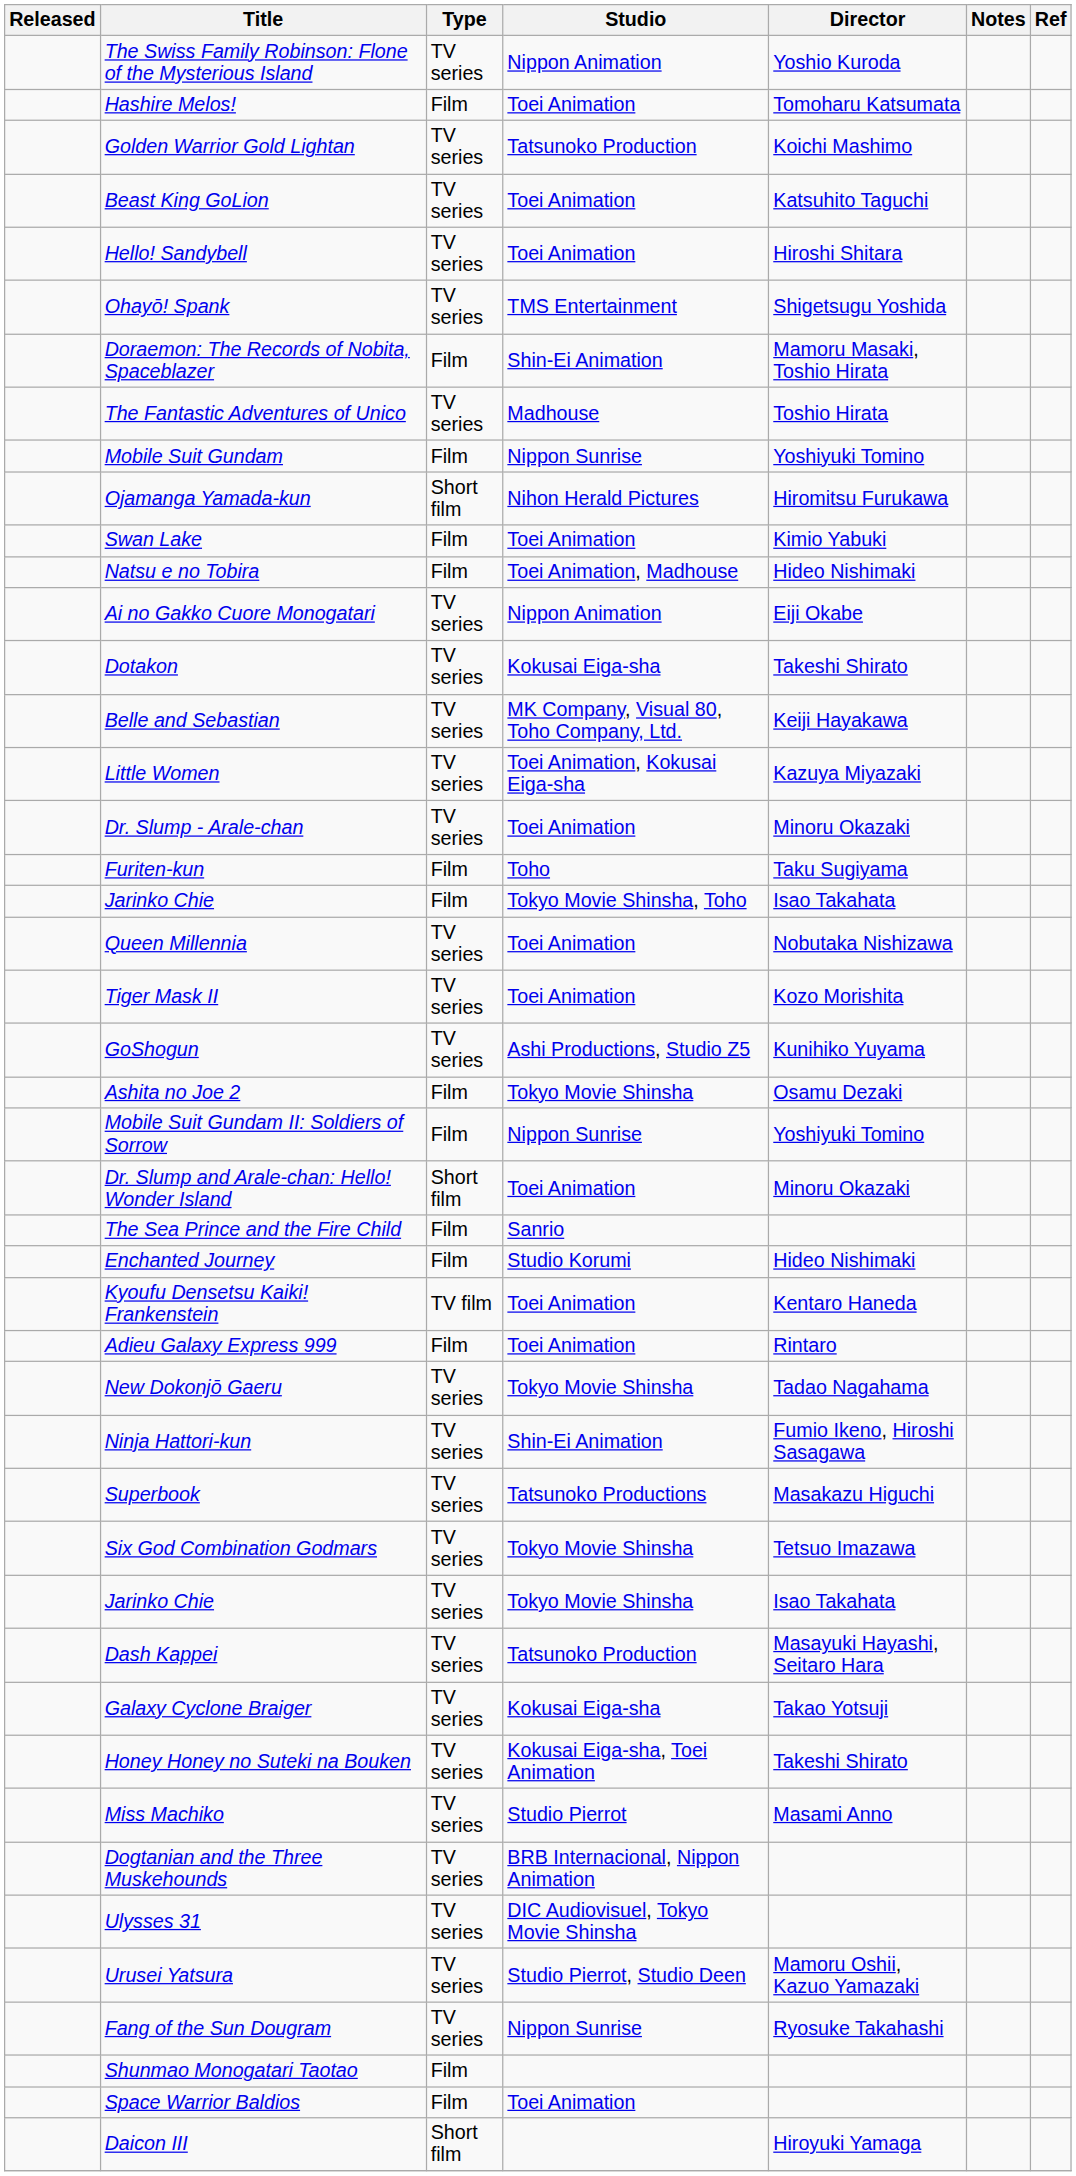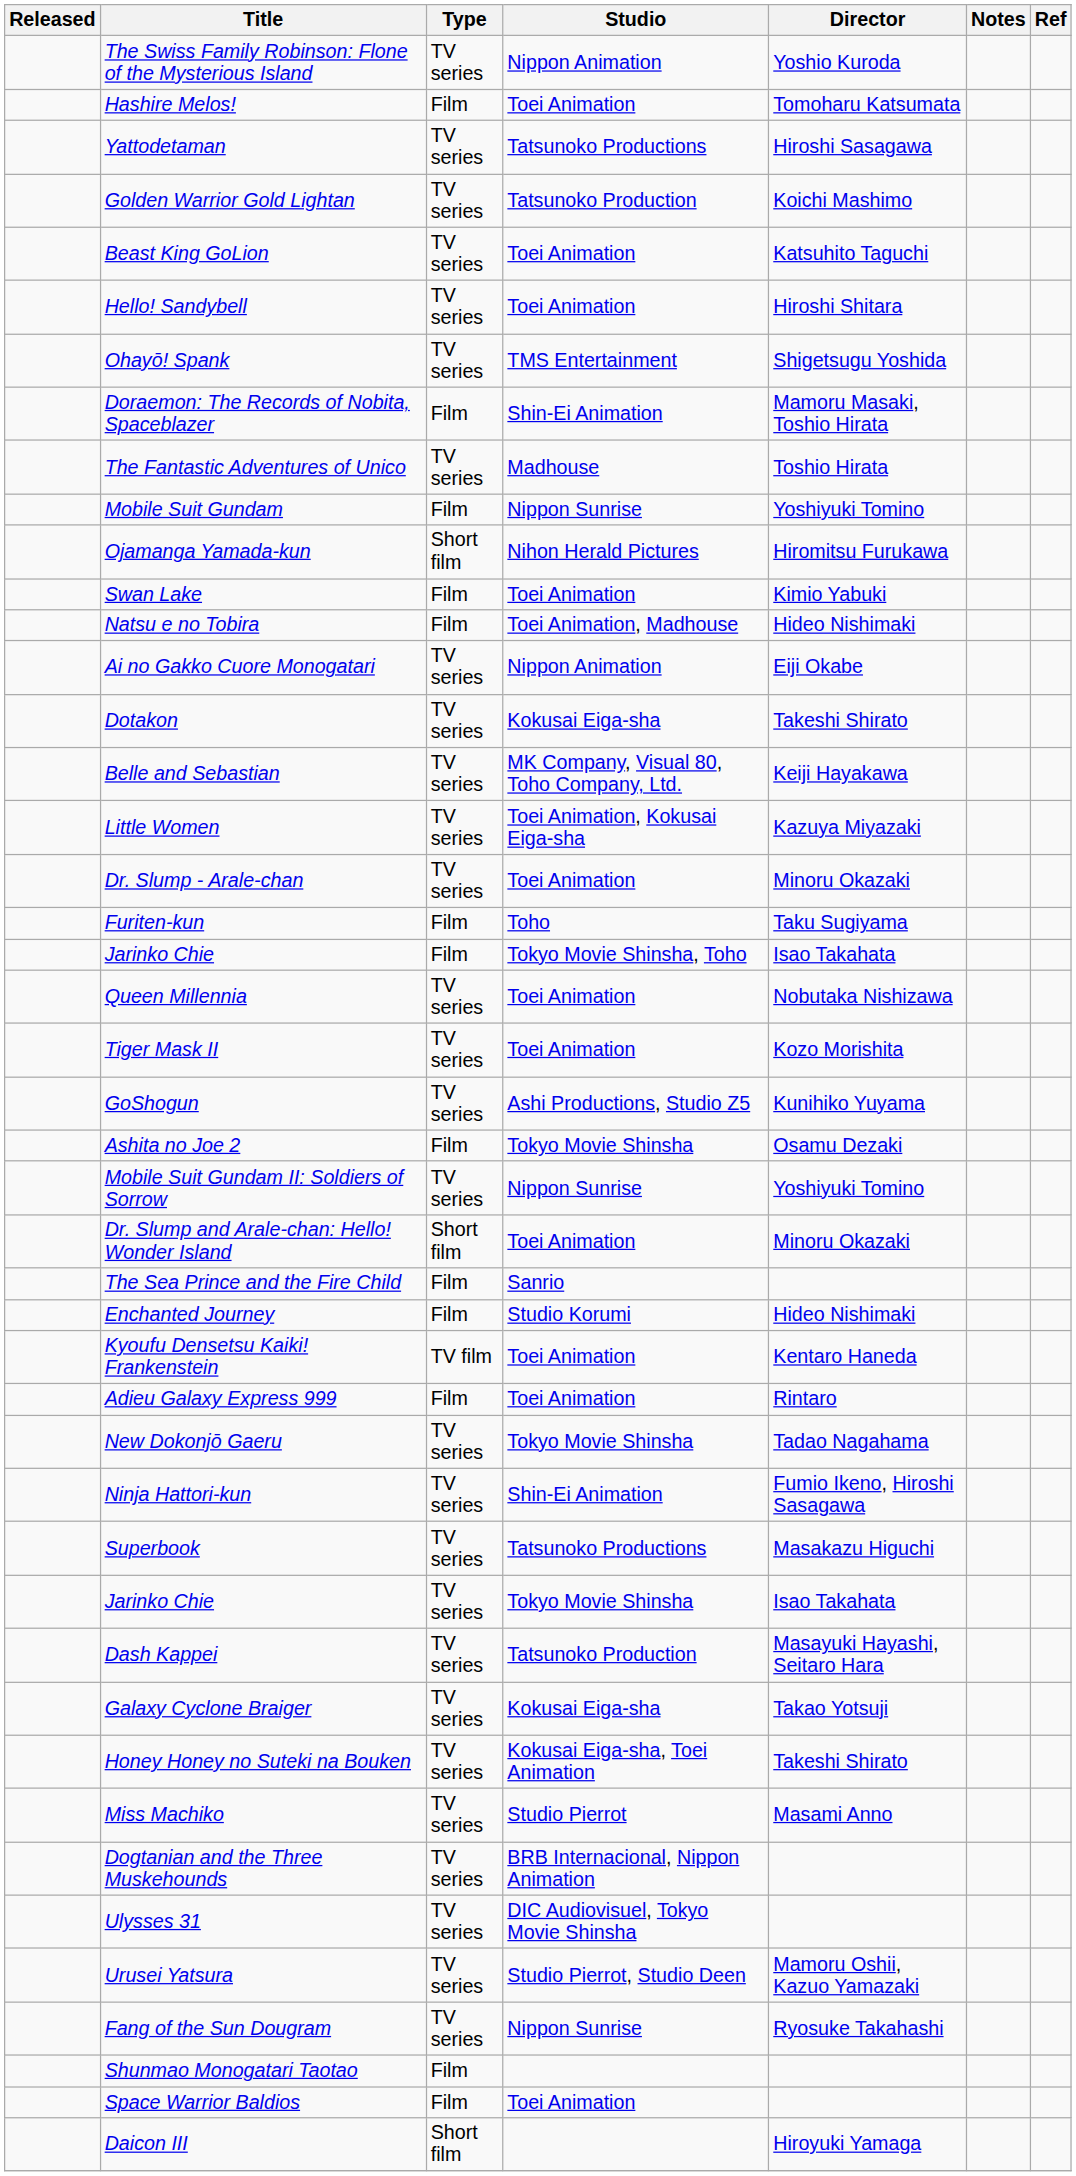+ row: Yattodetaman | TV series | Tatsunoko Productions | Hiroshi Sasagawa
Mobile Suit Gundam II: Soldiers of Sorrow | Type: Film -> TV series
- row: Six God Combination Godmars | TV series | Tokyo Movie Shinsha | Tetsuo Imazawa
